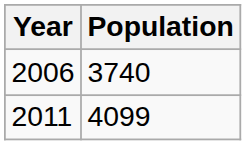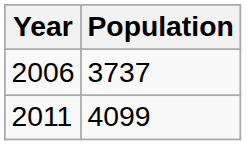2006 | Population: 3740 -> 3737
